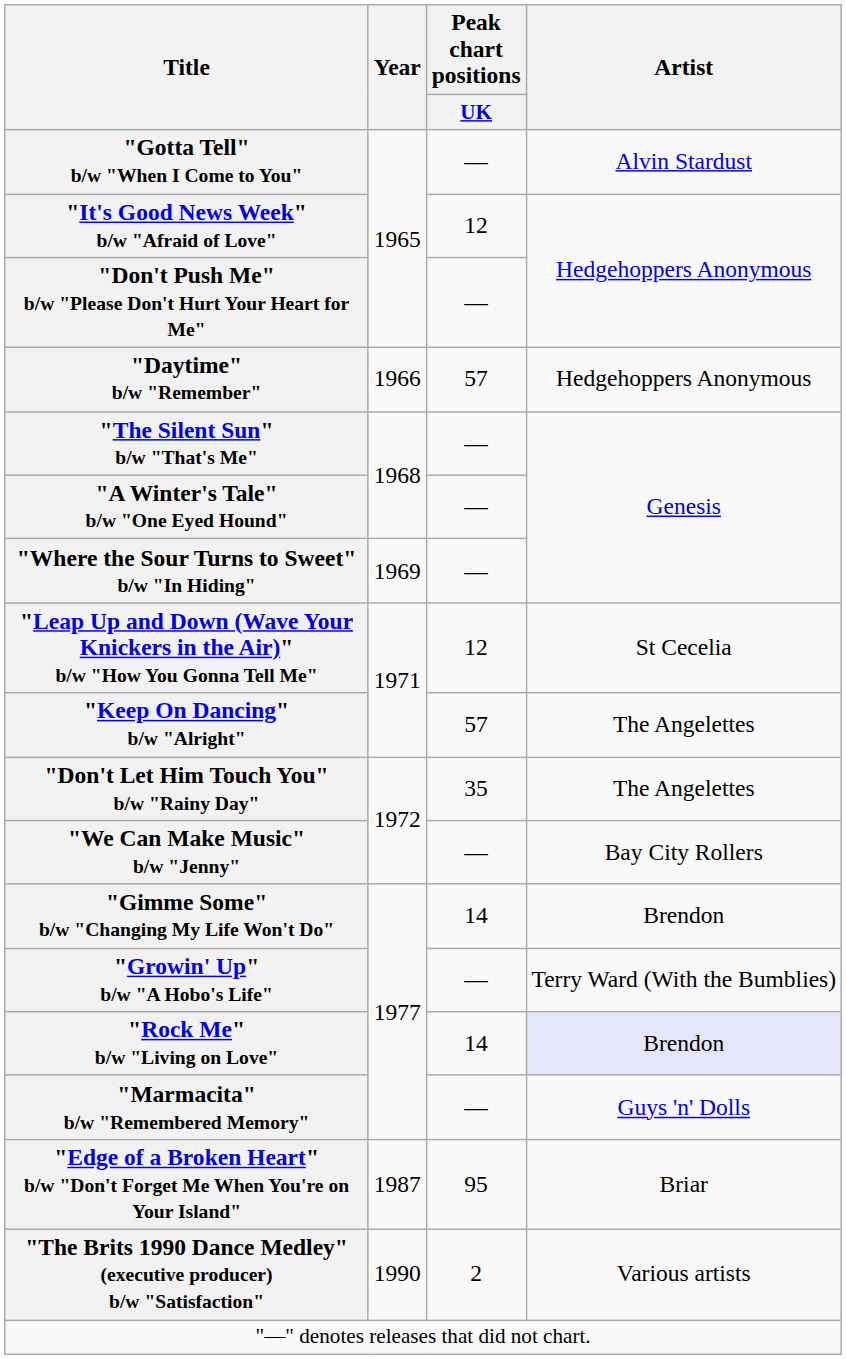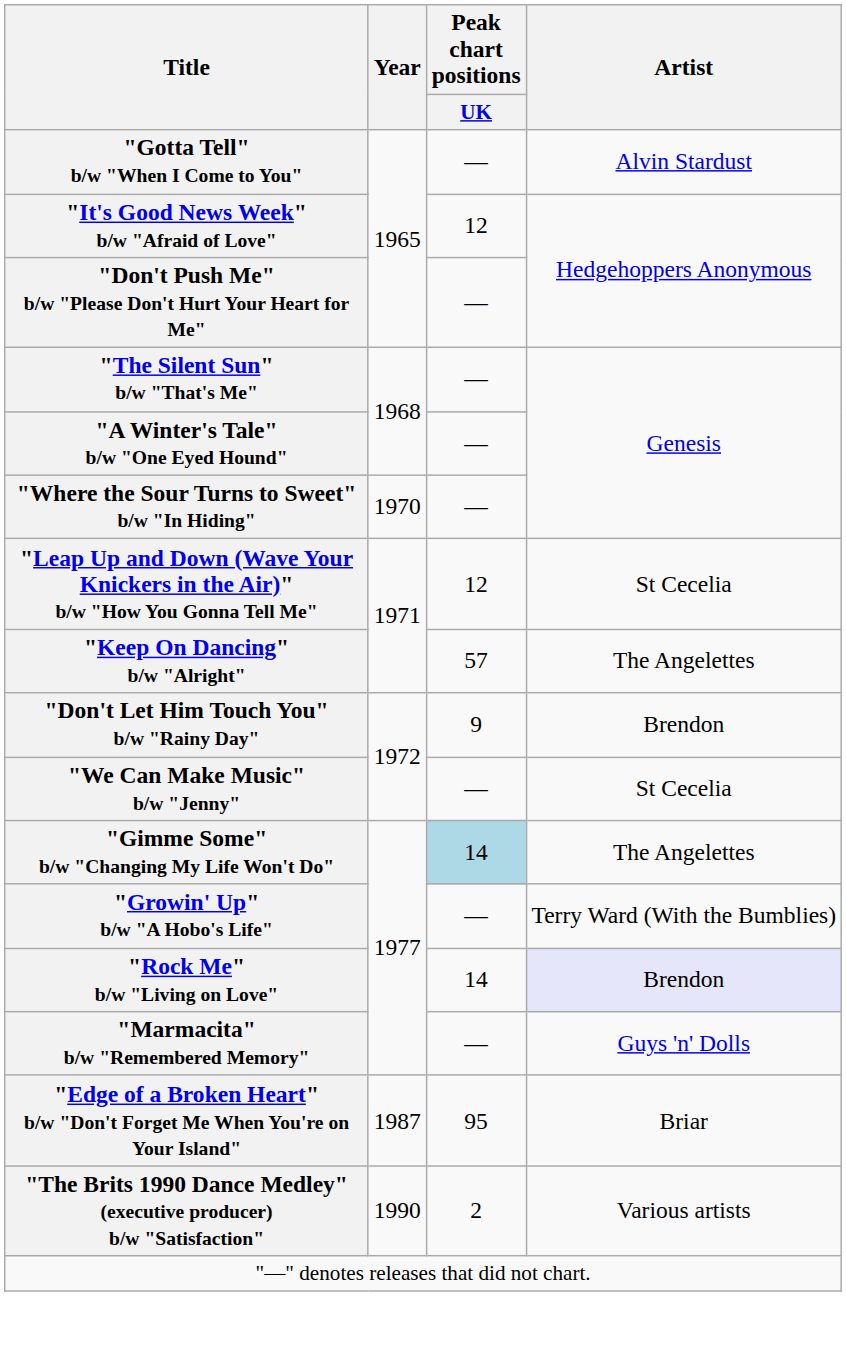- row: "Daytime" b/w "Remember" | 1966 | 57 | Hedgehoppers Anonymous
"Where the Sour Turns to Sweet" b/w "In Hiding" | Year: 1969 -> 1970
"Don't Let Him Touch You" b/w "Rainy Day" | Peak chart positions / UK: 35 -> 9
"Don't Let Him Touch You" b/w "Rainy Day" | Artist: The Angelettes -> Brendon
"We Can Make Music" b/w "Jenny" | Artist: Bay City Rollers -> St Cecelia
"Gimme Some" b/w "Changing My Life Won't Do" | Peak chart positions / UK: no background -> lightblue background
"Gimme Some" b/w "Changing My Life Won't Do" | Artist: Brendon -> The Angelettes
